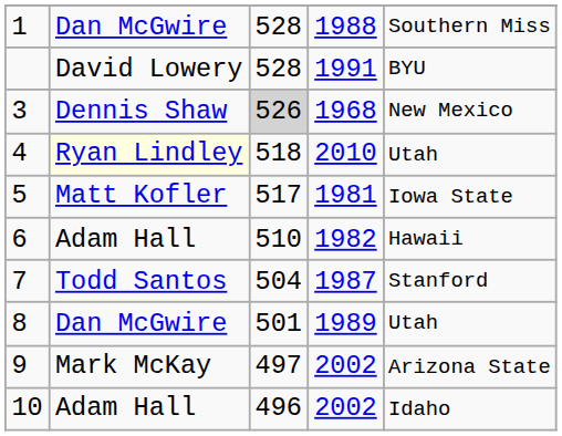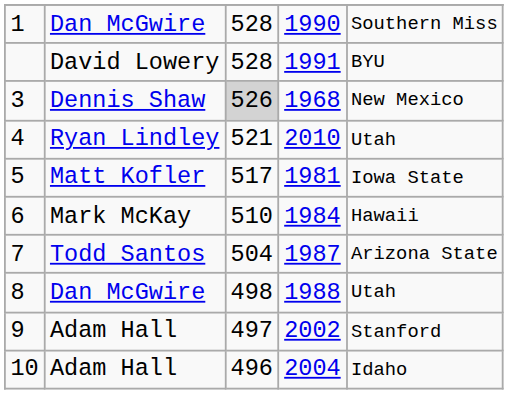1 | column 4: 1988 -> 1990
4 | column 2: lightyellow background -> no background
4 | column 3: 518 -> 521
6 | column 2: Adam Hall -> Mark McKay
6 | column 4: 1982 -> 1984
7 | column 5: Stanford -> Arizona State
8 | column 3: 501 -> 498
8 | column 4: 1989 -> 1988
9 | column 2: Mark McKay -> Adam Hall
9 | column 5: Arizona State -> Stanford
10 | column 4: 2002 -> 2004
